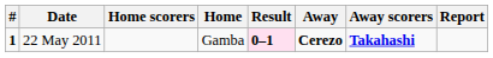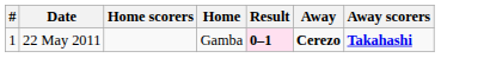- column: Report
22 May 2011 | #: bold -> normal
